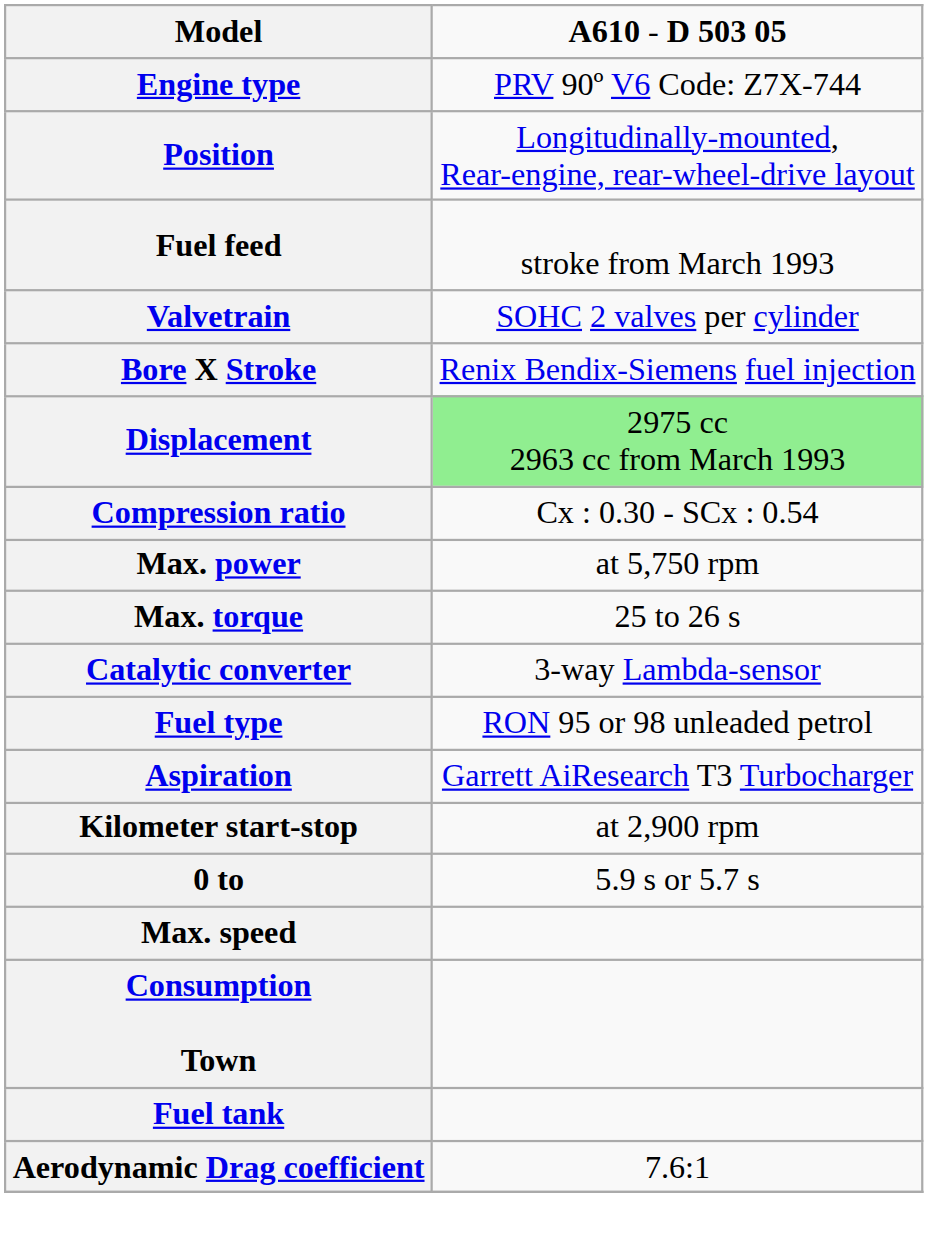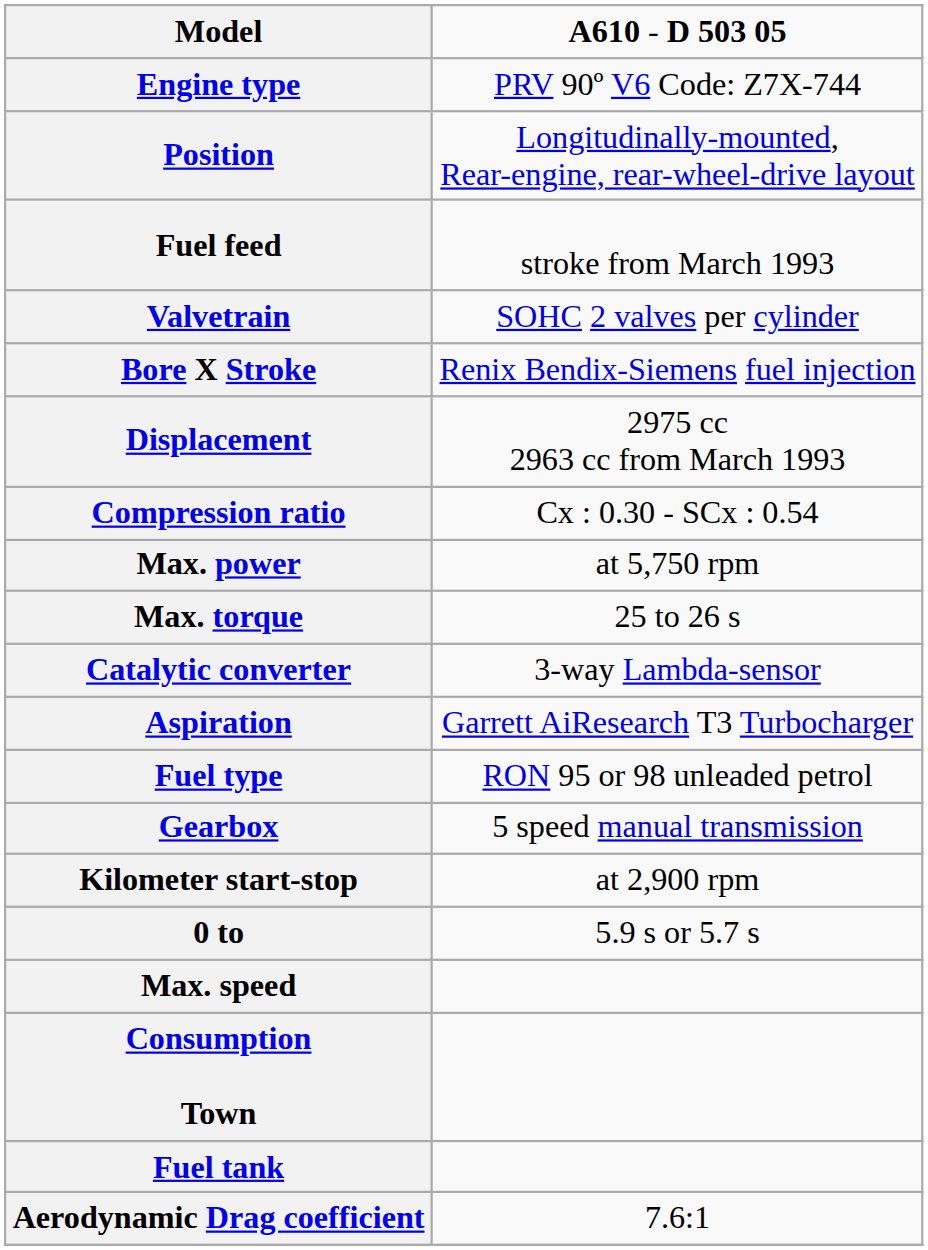Displacement | column 2: lightgreen background -> no background
rows swapped: Fuel type <-> Aspiration
+ row: Gearbox | 5 speed manual transmission
